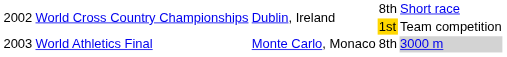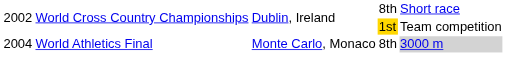World Athletics Final | column 1: 2003 -> 2004
